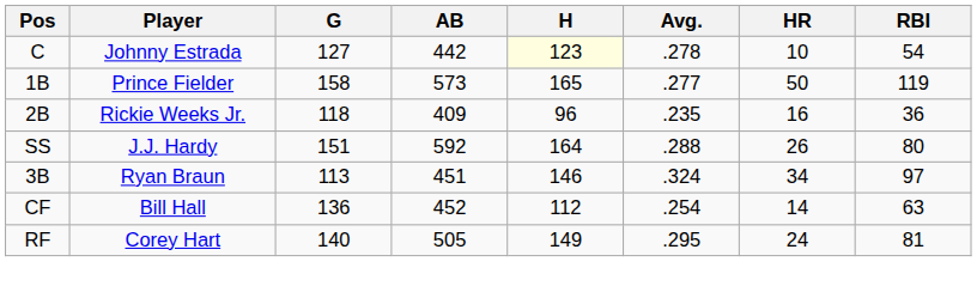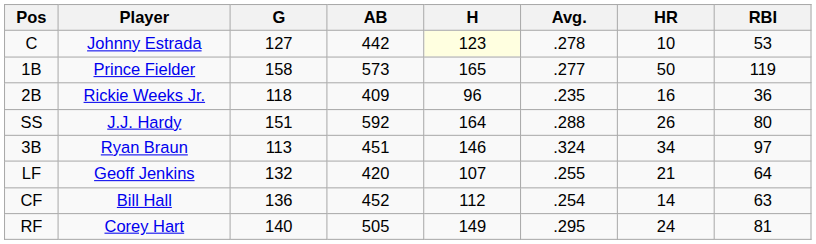C | RBI: 54 -> 53
+ row: LF | Geoff Jenkins | 132 | 420 | 107 | .255 | 21 | 64
